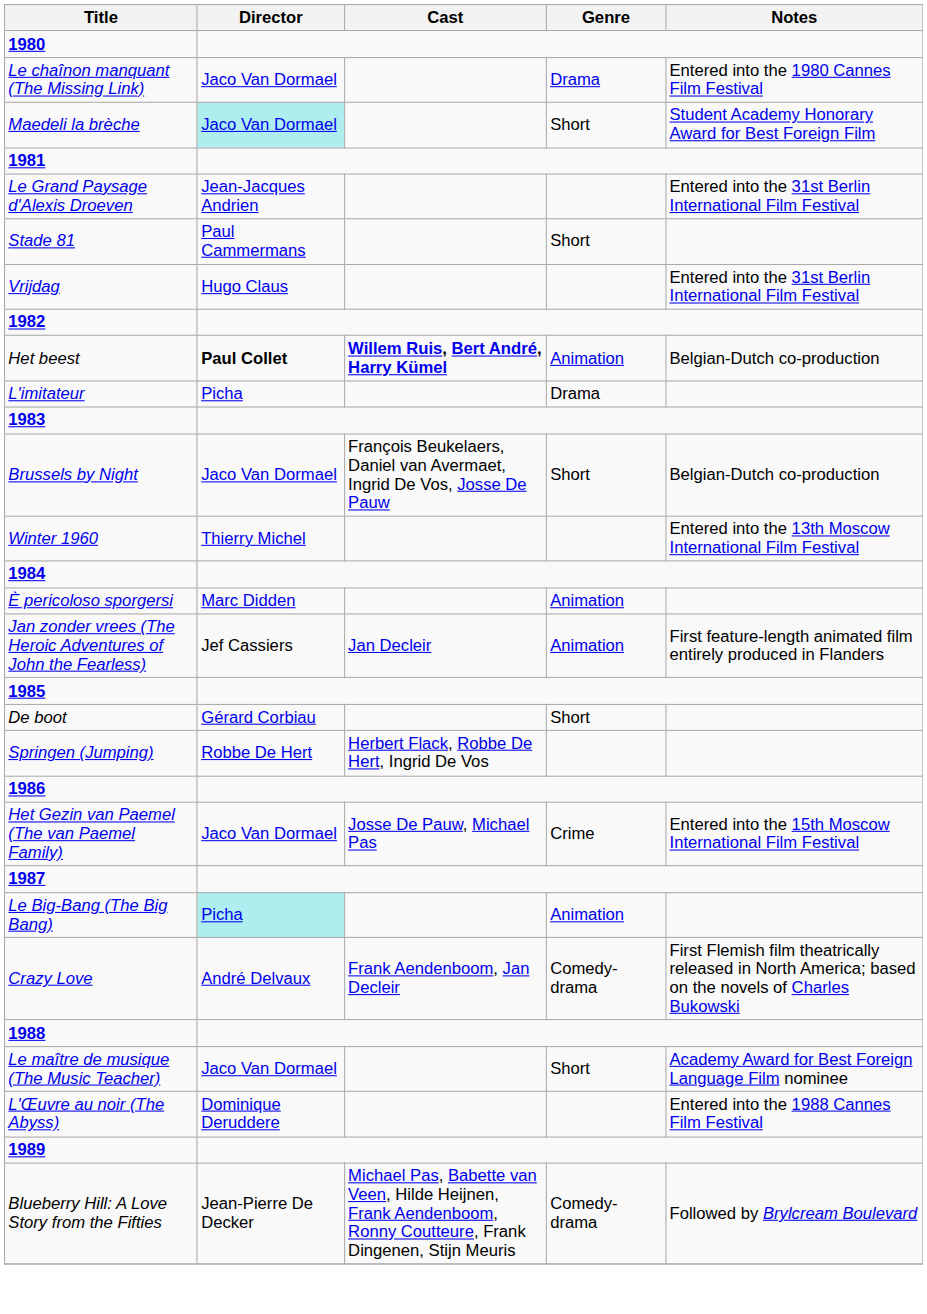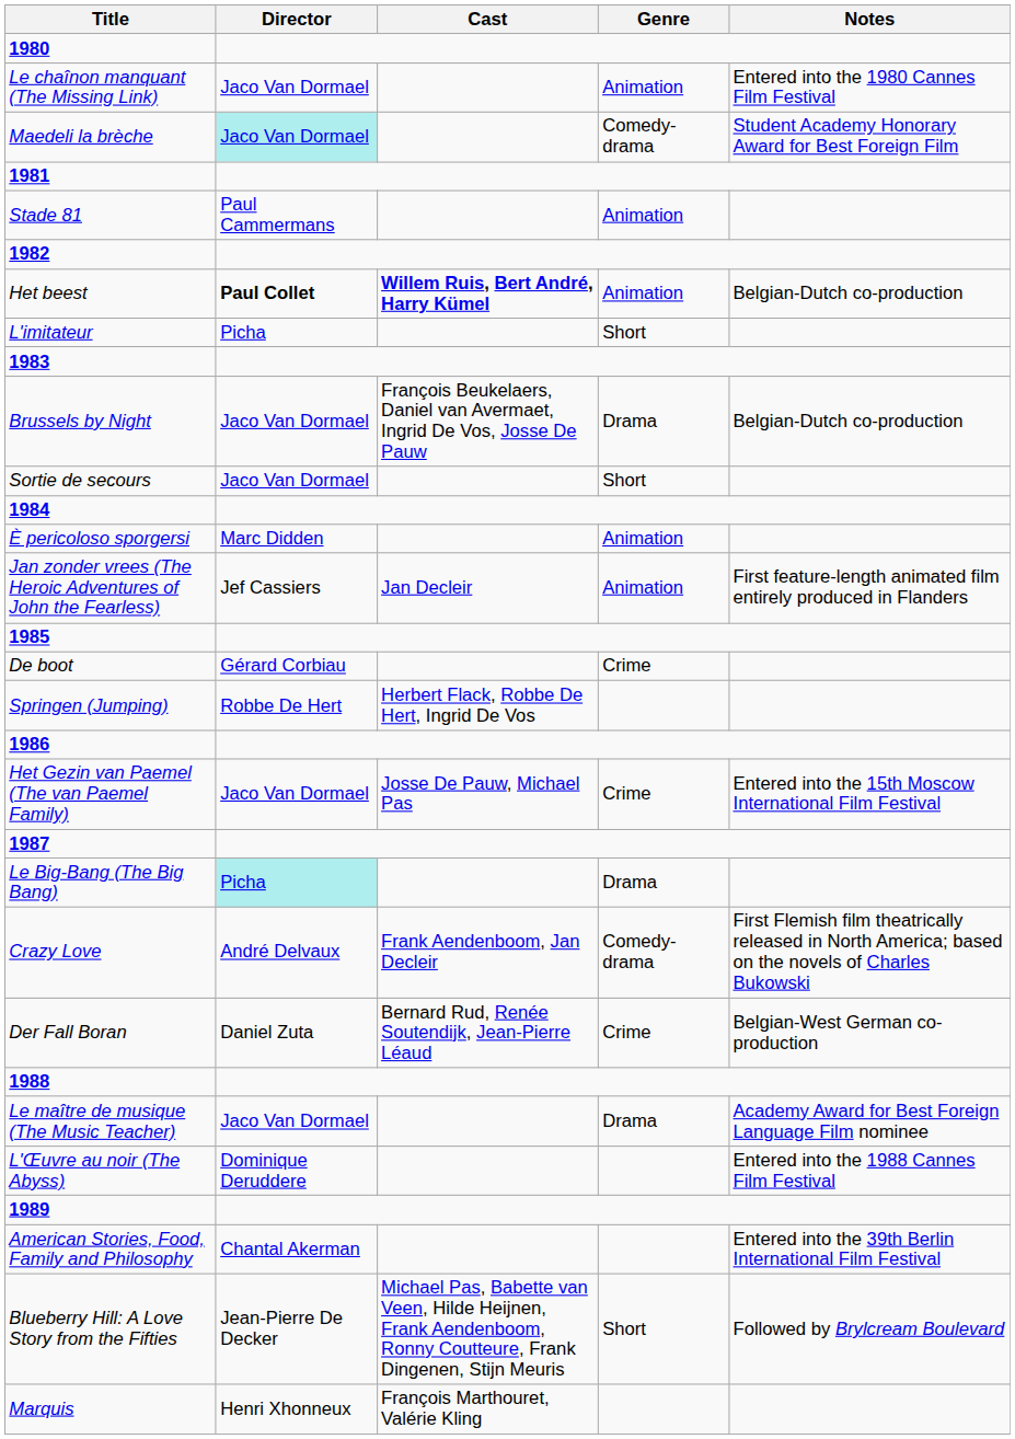Le chaînon manquant (The Missing Link) | Genre: Drama -> Animation
Maedeli la brèche | Genre: Short -> Comedy-drama
- row: Le Grand Paysage d'Alexis Droeven | Jean-Jacques Andrien | Entered into the 31st Berlin International Film Festival
Stade 81 | Genre: Short -> Animation
- row: Vrijdag | Hugo Claus | Entered into the 31st Berlin International Film Festival
L'imitateur | Genre: Drama -> Short
Brussels by Night | Genre: Short -> Drama
+ row: Sortie de secours | Jaco Van Dormael | Short
- row: Winter 1960 | Thierry Michel | Entered into the 13th Moscow International Film Festival
De boot | Genre: Short -> Crime
Le Big-Bang (The Big Bang) | Genre: Animation -> Drama
+ row: Der Fall Boran | Daniel Zuta | Bernard Rud, Renée Soutendijk, Jean-Pierre Léaud | Crime | Belgian-West German co-production
Le maître de musique (The Music Teacher) | Genre: Short -> Drama
+ row: American Stories, Food, Family and Philosophy | Chantal Akerman | Entered into the 39th Berlin International Film Festival
Blueberry Hill: A Love Story from the Fifties | Genre: Comedy-drama -> Short
+ row: Marquis | Henri Xhonneux | François Marthouret, Valérie Kling
